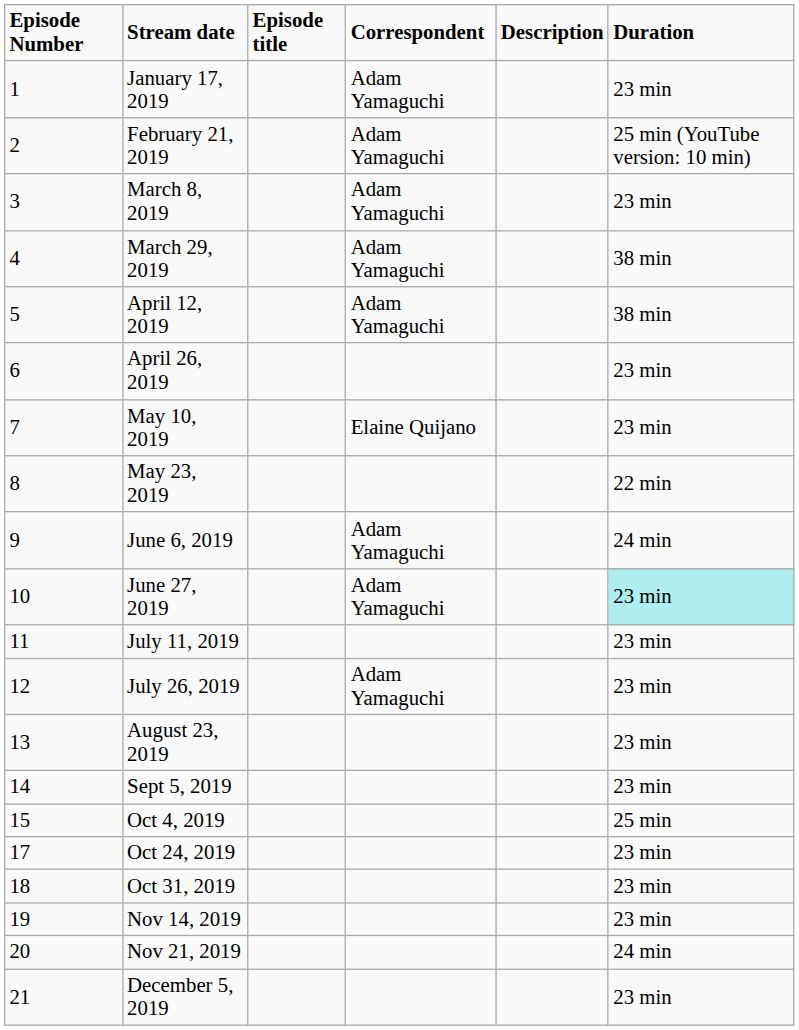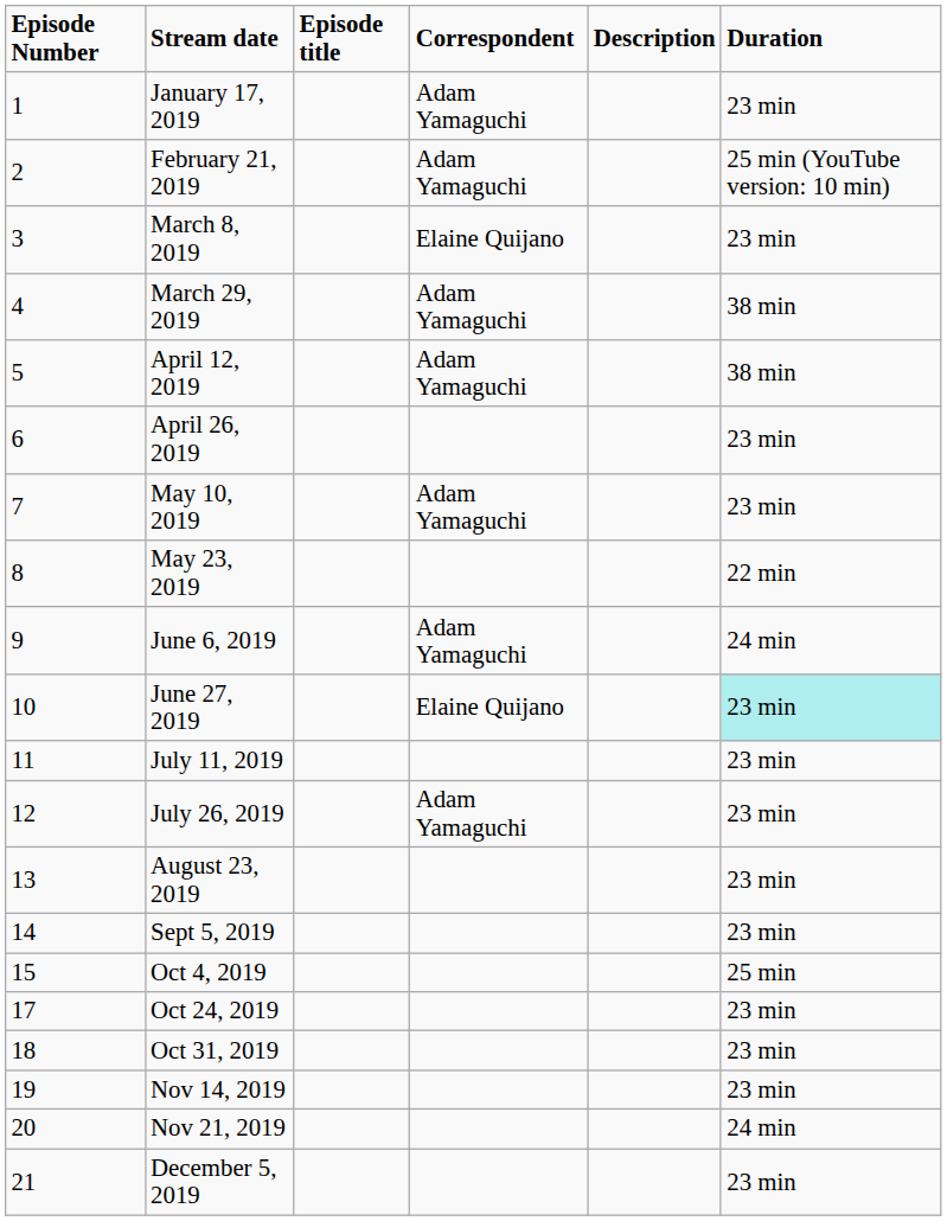March 8, 2019 | Correspondent: Adam Yamaguchi -> Elaine Quijano
May 10, 2019 | Correspondent: Elaine Quijano -> Adam Yamaguchi
June 27, 2019 | Correspondent: Adam Yamaguchi -> Elaine Quijano
